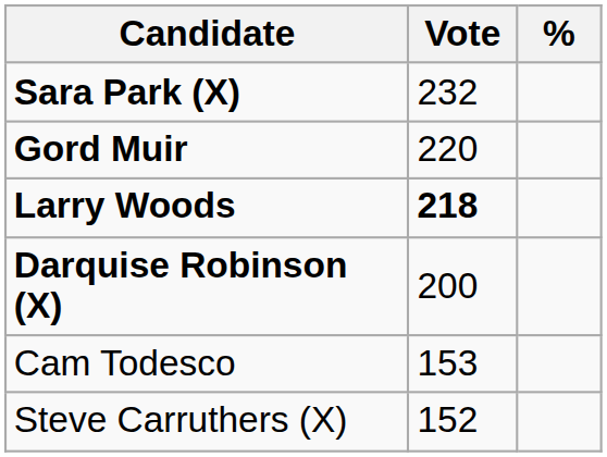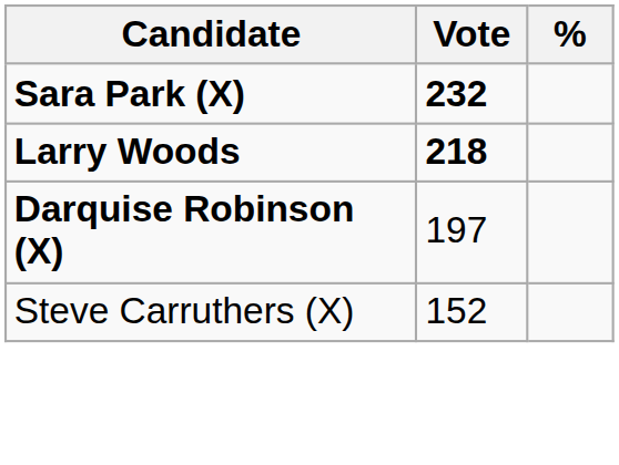Sara Park (X) | Vote: normal -> bold
- row: Gord Muir | 220
Darquise Robinson (X) | Vote: 200 -> 197
- row: Cam Todesco | 153
